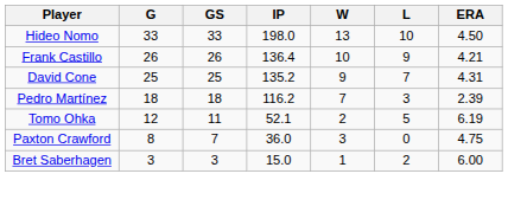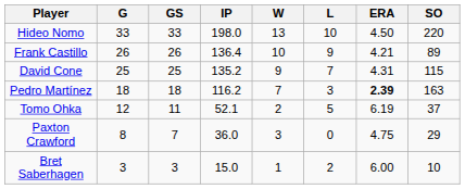+ column: SO | 220 | 89 | 115 | 163 | 37 | 29 | 10
Pedro Martínez | ERA: normal -> bold
